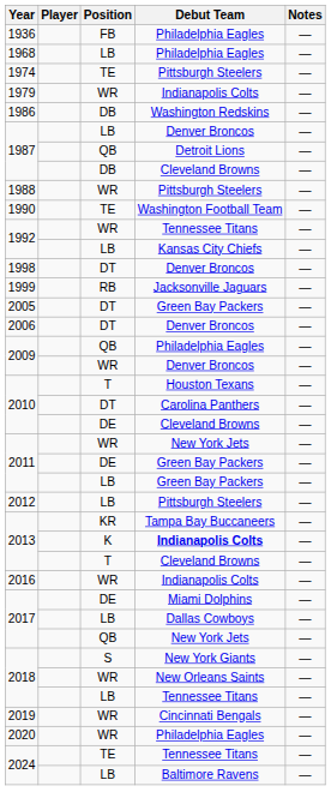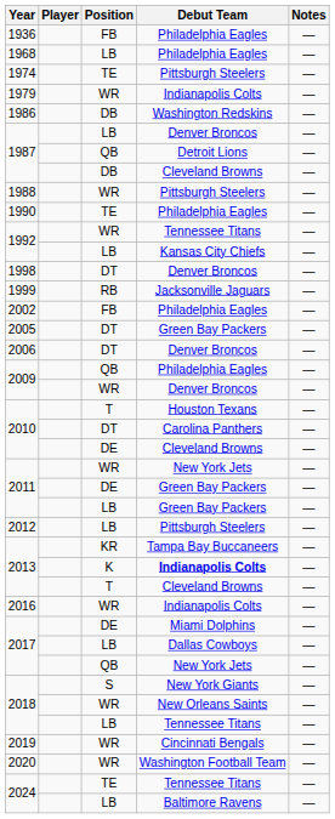1990 | Debut Team: Washington Football Team -> Philadelphia Eagles
+ row: 2002 | FB | Philadelphia Eagles | —
2020 | Debut Team: Philadelphia Eagles -> Washington Football Team
